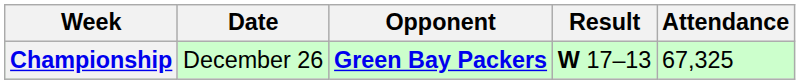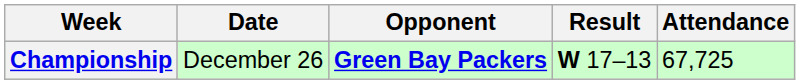Championship | Attendance: 67,325 -> 67,725
